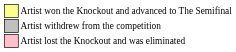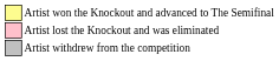rows swapped: Artist lost the Knockout and was eliminated <-> Artist withdrew from the competition
